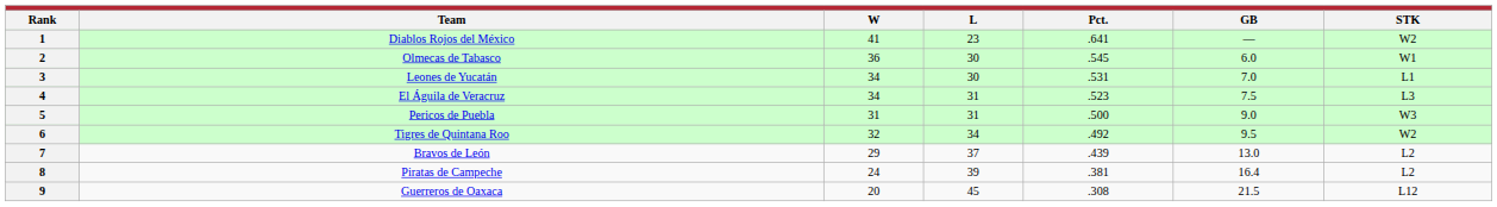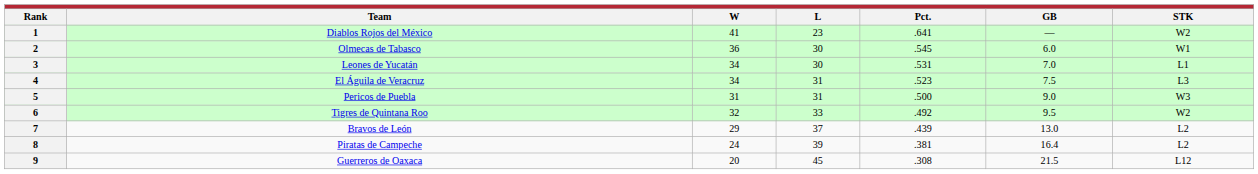6 | L: 34 -> 33
